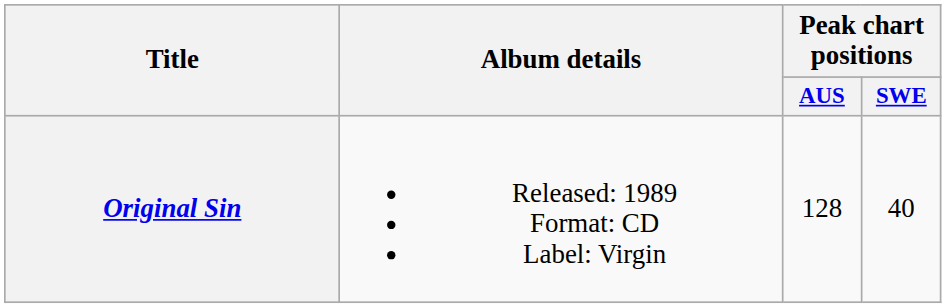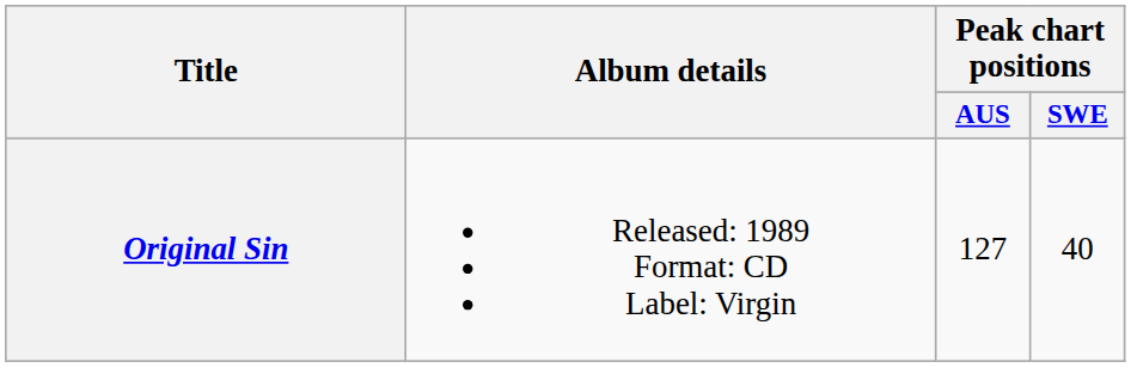Original Sin | Peak chart positions / AUS: 128 -> 127
